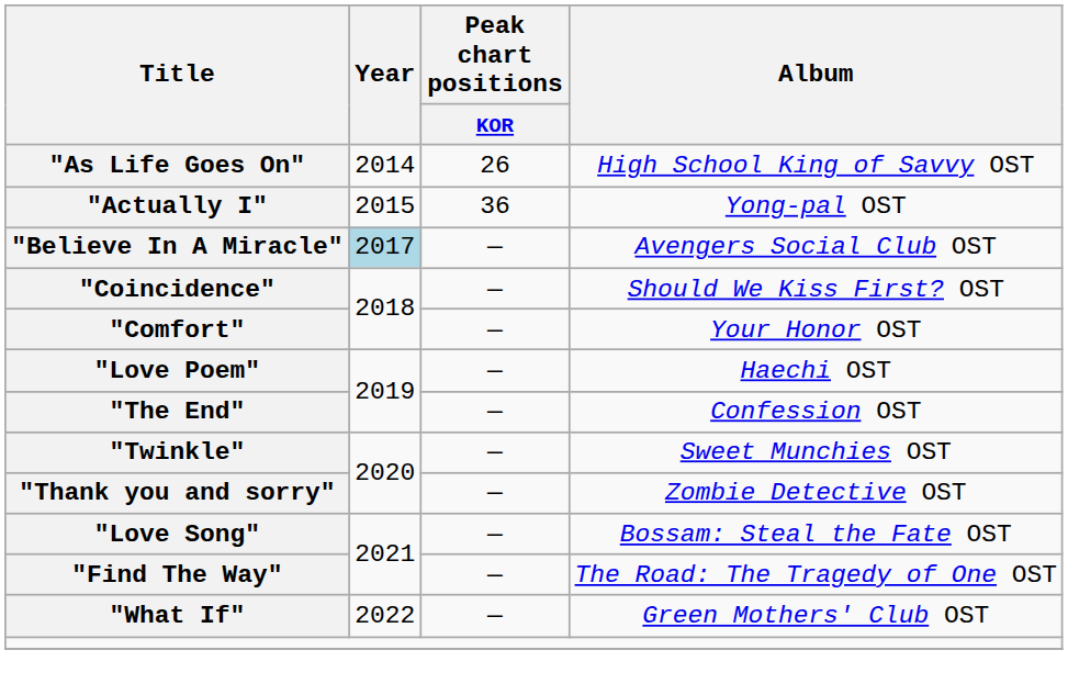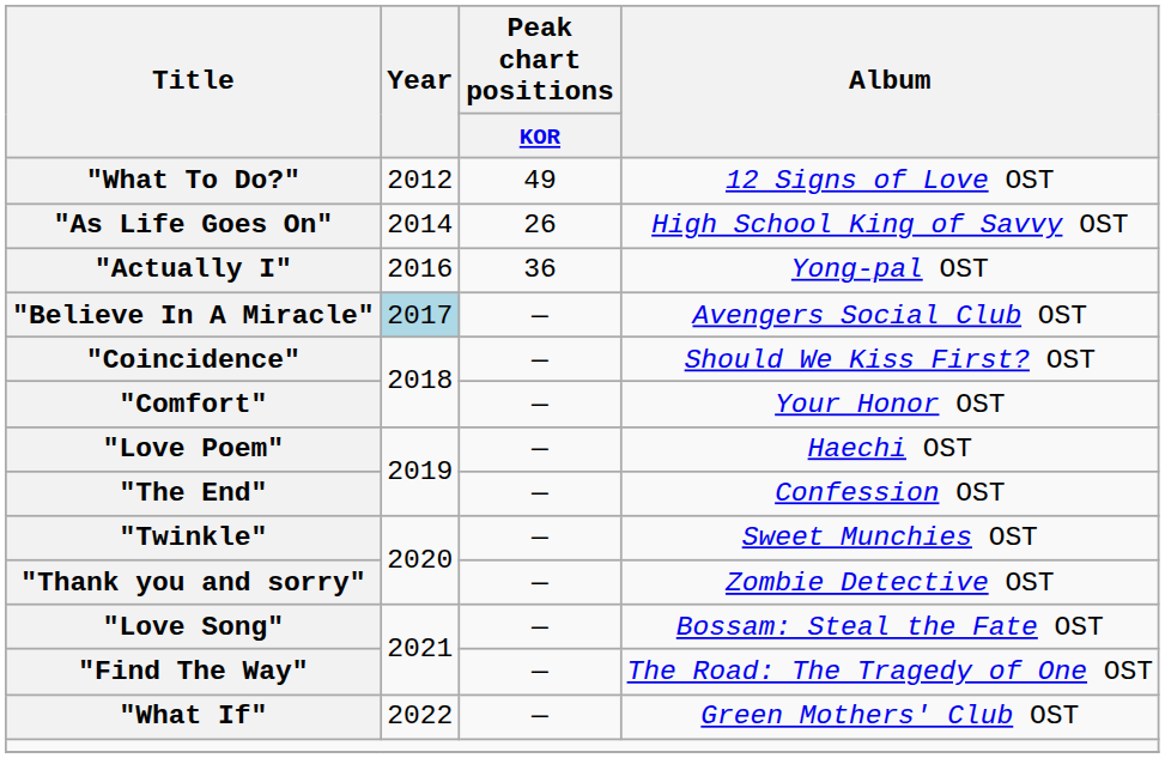+ row: "What To Do?" | 2012 | 49 | 12 Signs of Love OST
"Actually I" | Year: 2015 -> 2016
